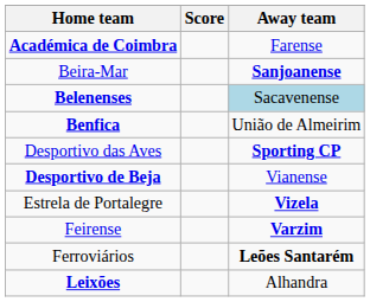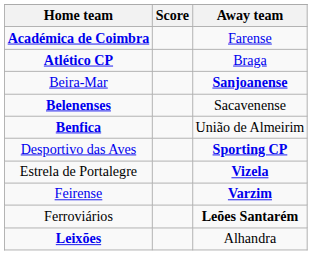+ row: Atlético CP | Braga
Belenenses | Away team: lightblue background -> no background
- row: Desportivo de Beja | Vianense
